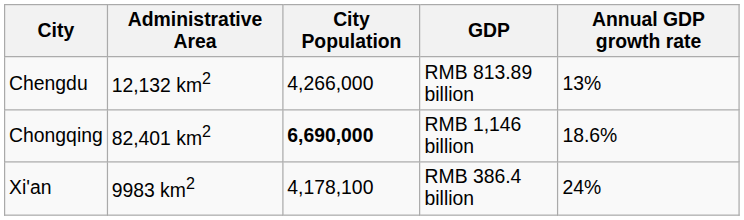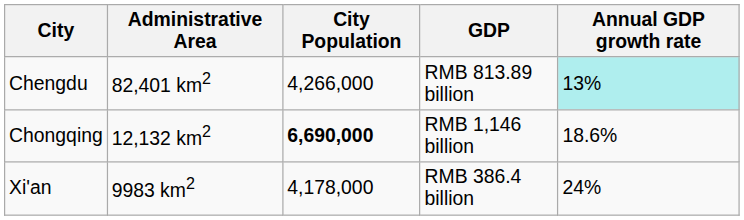Chengdu | Administrative Area: 12,132 km2 -> 82,401 km2
Chengdu | Annual GDP growth rate: no background -> paleturquoise background
Chongqing | Administrative Area: 82,401 km2 -> 12,132 km2
Xi'an | City Population: 4,178,100 -> 4,178,000
